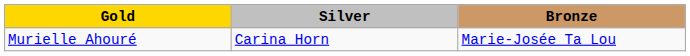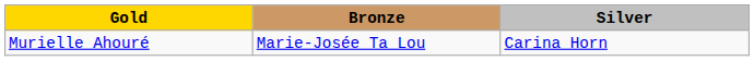columns swapped: Silver <-> Bronze
